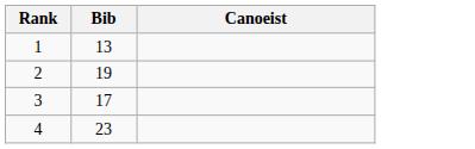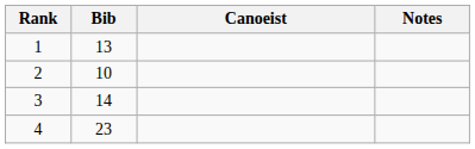+ column: Notes
2 | Bib: 19 -> 10
3 | Bib: 17 -> 14
